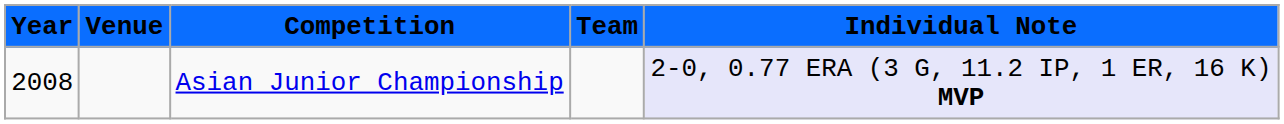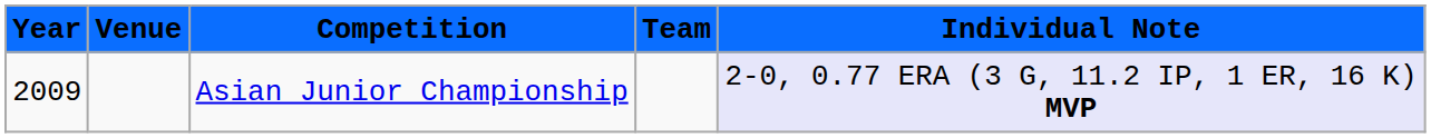Asian Junior Championship | Year: 2008 -> 2009
